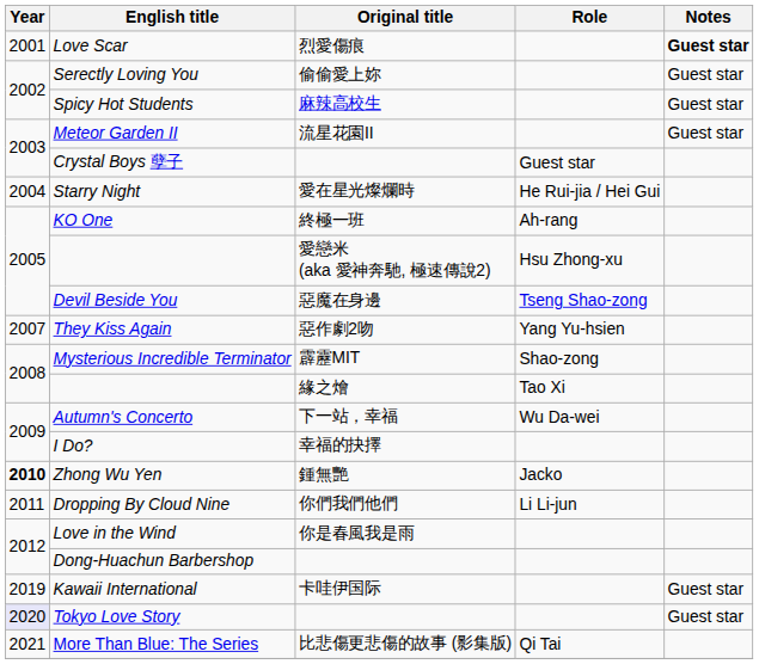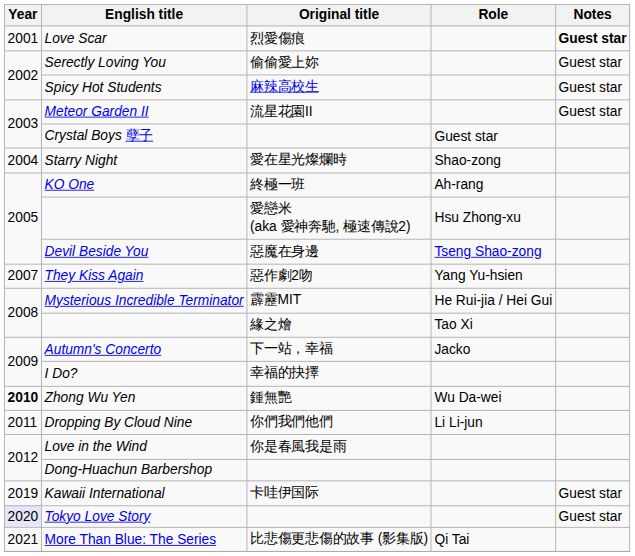Starry Night | Role: He Rui-jia / Hei Gui -> Shao-zong
Mysterious Incredible Terminator | Role: Shao-zong -> He Rui-jia / Hei Gui
Autumn's Concerto | Role: Wu Da-wei -> Jacko
Zhong Wu Yen | Role: Jacko -> Wu Da-wei
